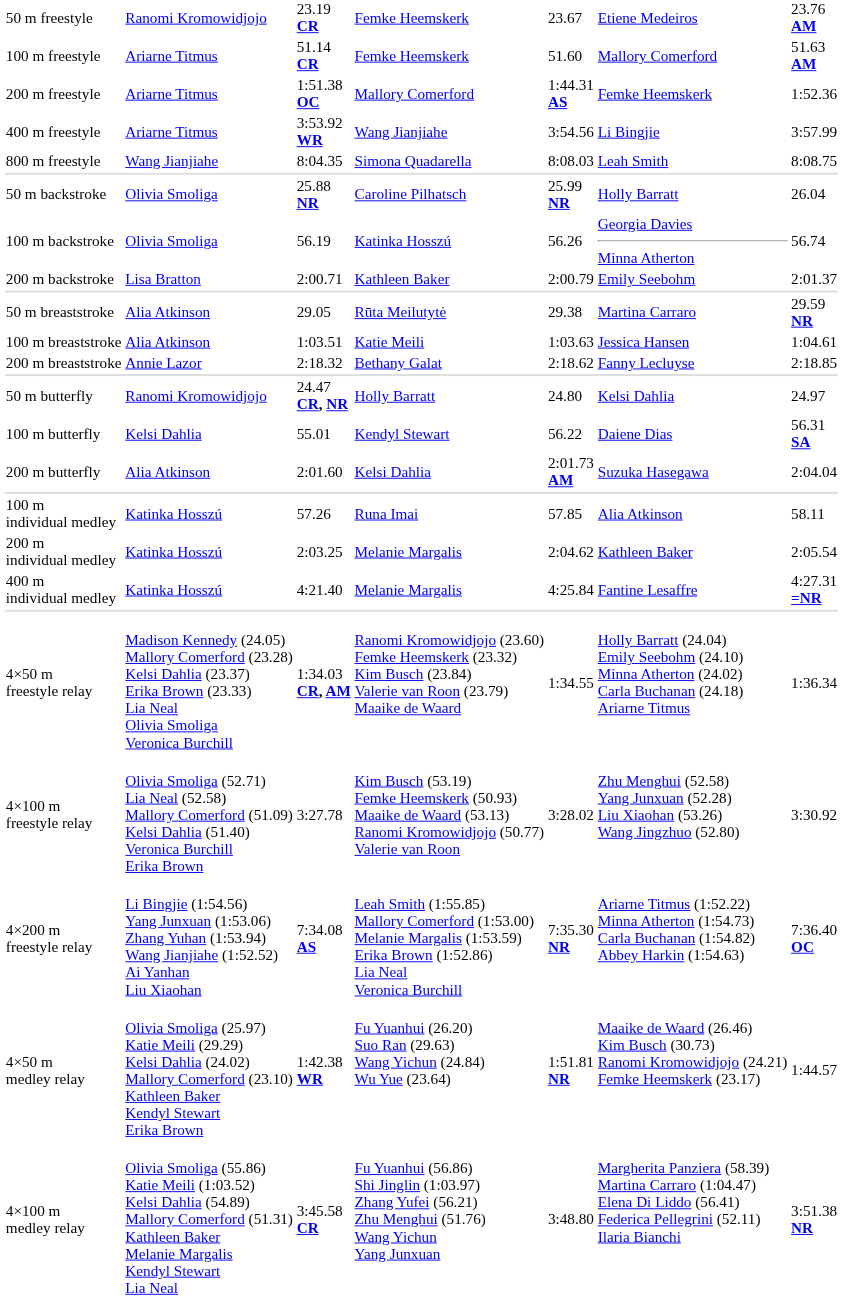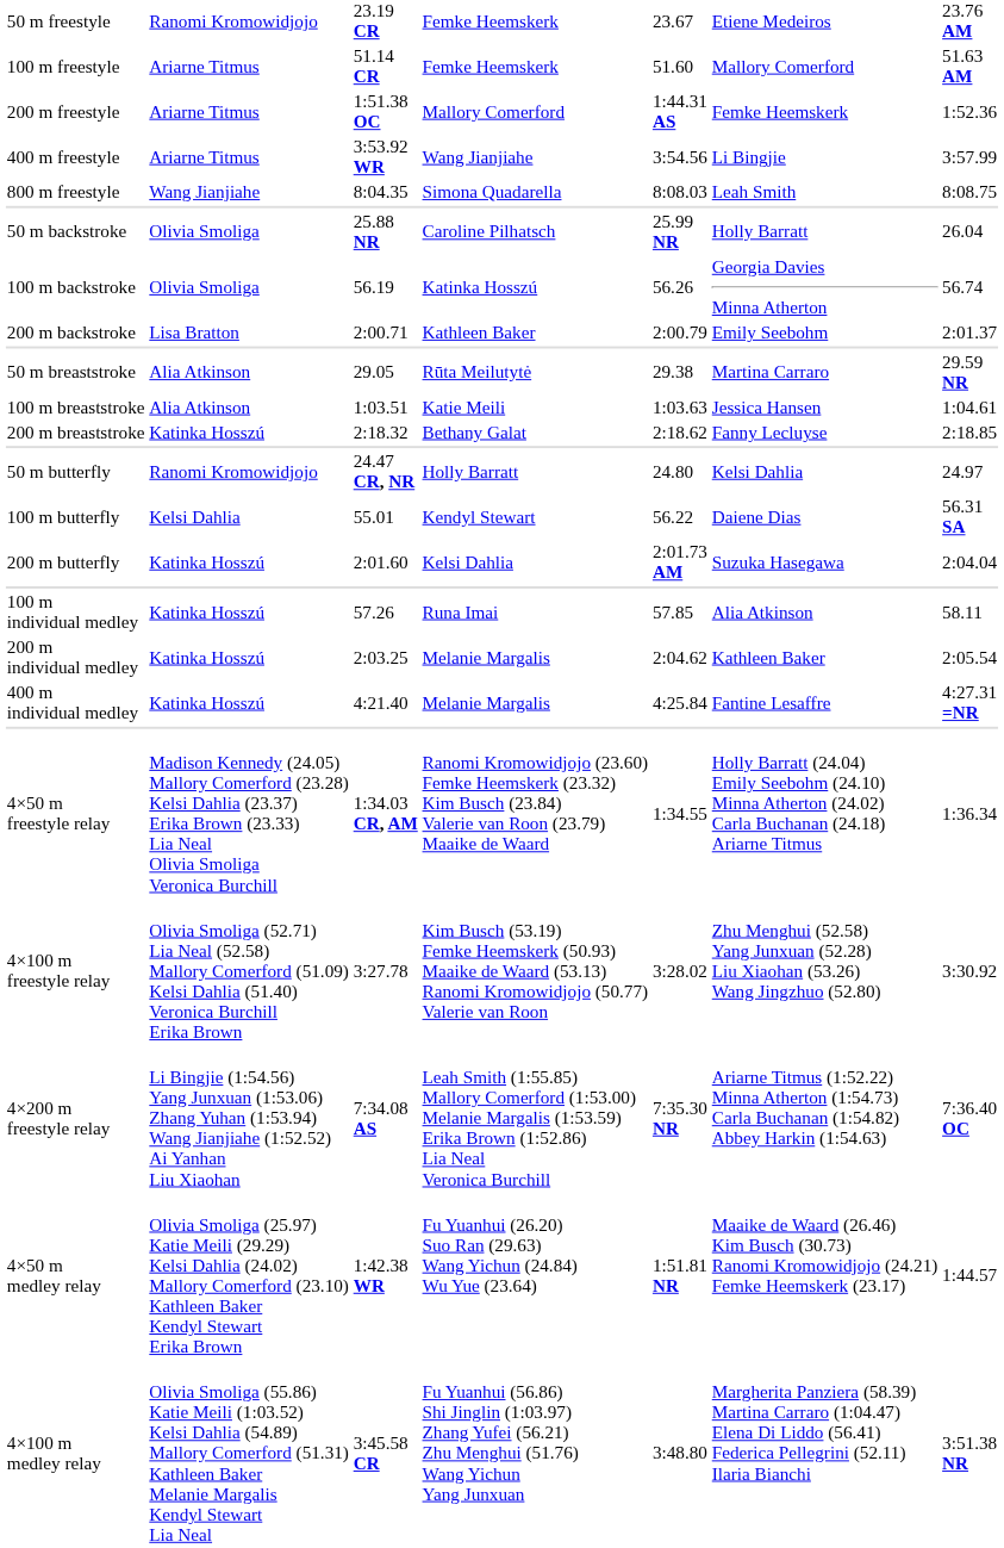200 m breaststroke | column 2: Annie Lazor -> Katinka Hosszú
200 m butterfly | column 2: Alia Atkinson -> Katinka Hosszú
